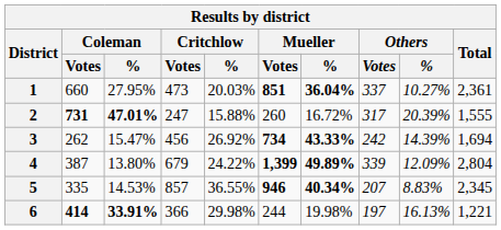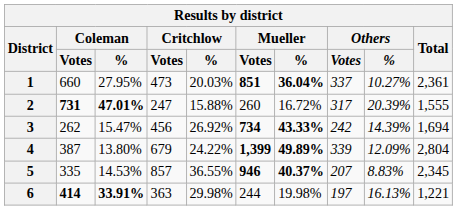5 | Mueller / %: 40.34% -> 40.37%
6 | Critchlow / Votes: 366 -> 363
